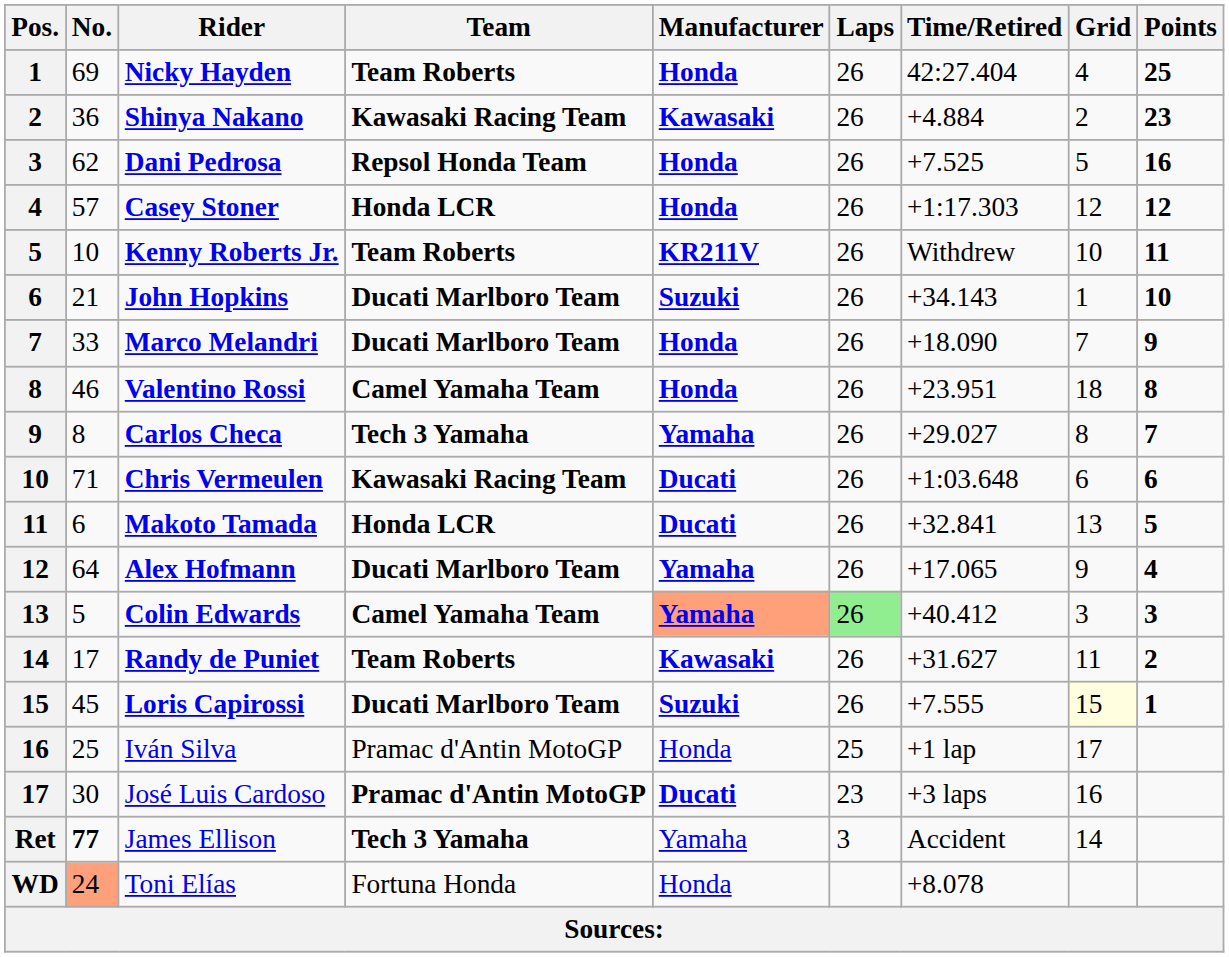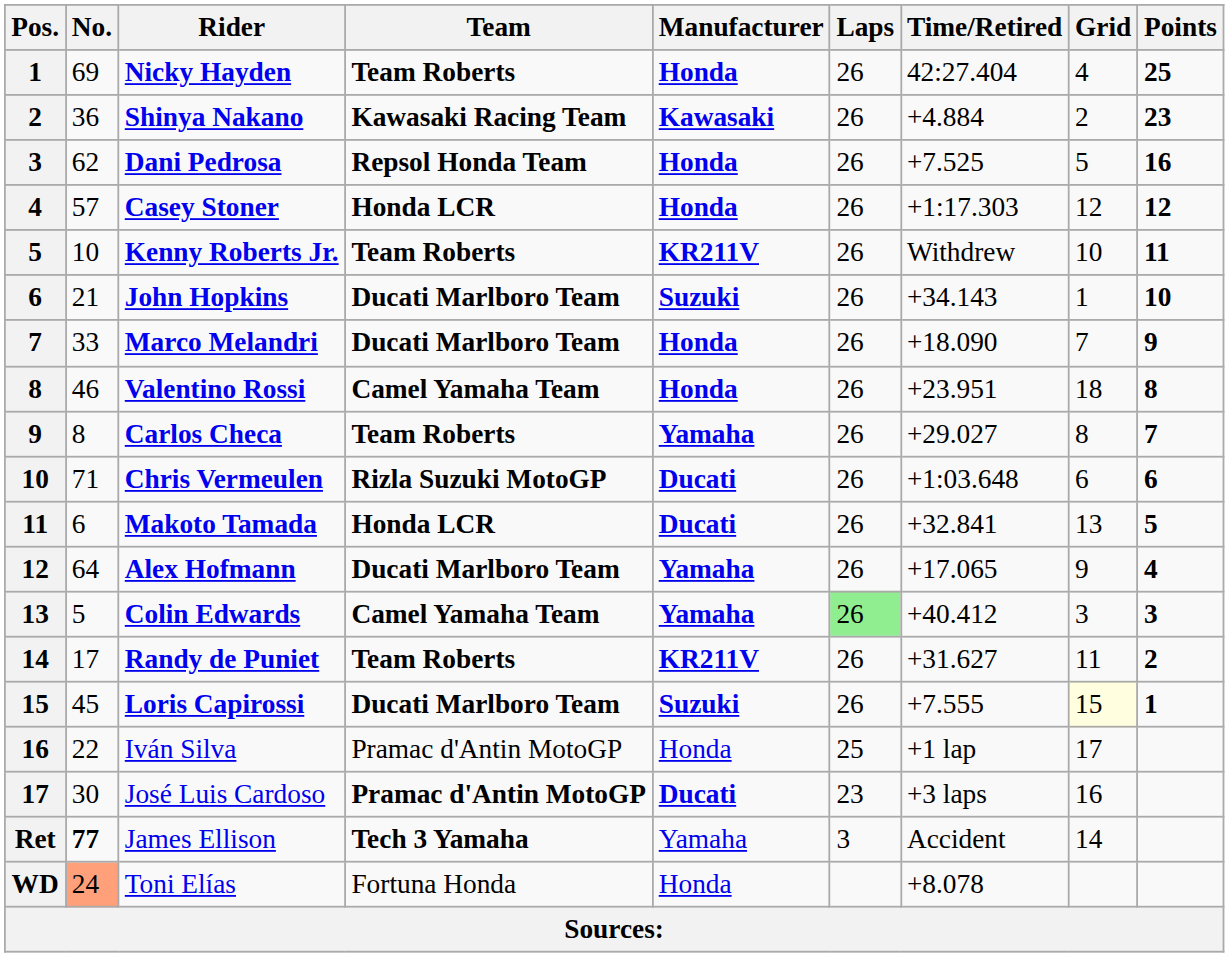Carlos Checa | Team: Tech 3 Yamaha -> Team Roberts
Chris Vermeulen | Team: Kawasaki Racing Team -> Rizla Suzuki MotoGP
Colin Edwards | Manufacturer: lightsalmon background -> no background
Randy de Puniet | Manufacturer: Kawasaki -> KR211V
Iván Silva | No.: 25 -> 22
